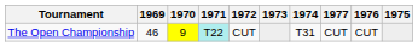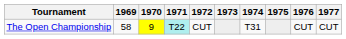columns swapped: 1975 <-> 1977
The Open Championship | 1969: 46 -> 58
